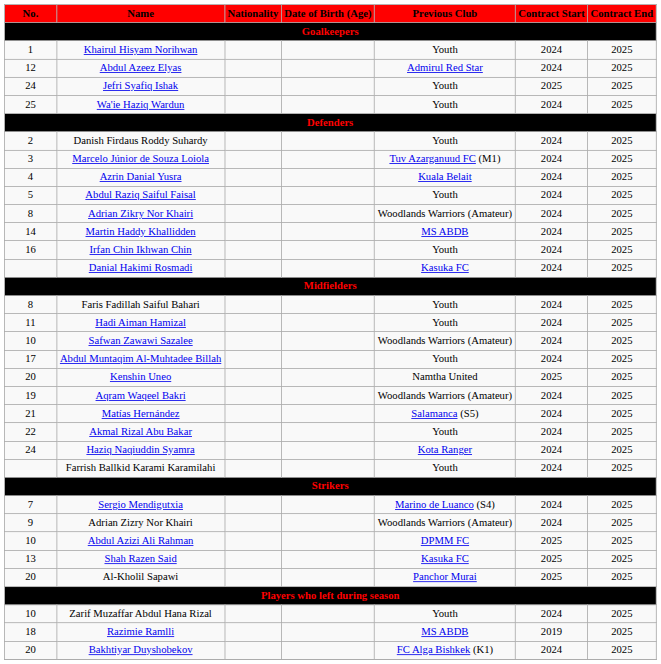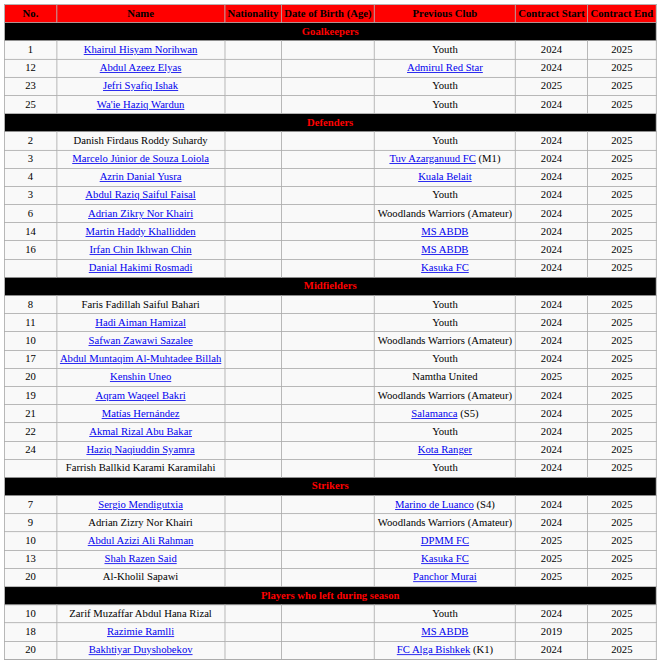Jefri Syafiq Ishak | No.: 24 -> 23
Abdul Raziq Saiful Faisal | No.: 5 -> 3
Adrian Zikry Nor Khairi | No.: 8 -> 6
Irfan Chin Ikhwan Chin | Previous Club: Youth -> MS ABDB
